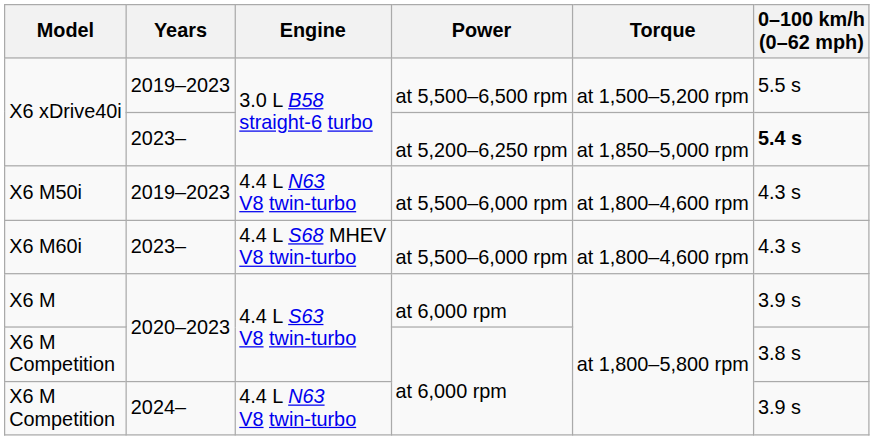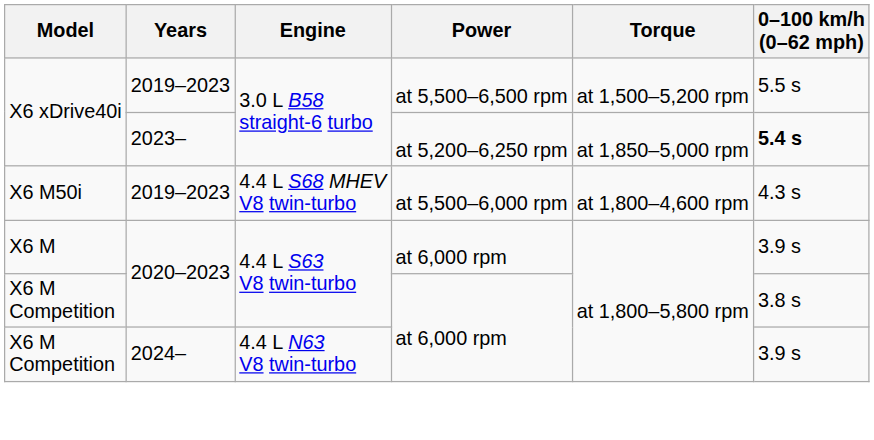X6 M50i | Engine: 4.4 L N63 V8 twin-turbo -> 4.4 L S68 MHEV V8 twin-turbo
- row: X6 M60i | 2023– | 4.4 L S68 MHEV V8 twin-turbo | at 5,500–6,000 rpm | at 1,800–4,600 rpm | 4.3 s
